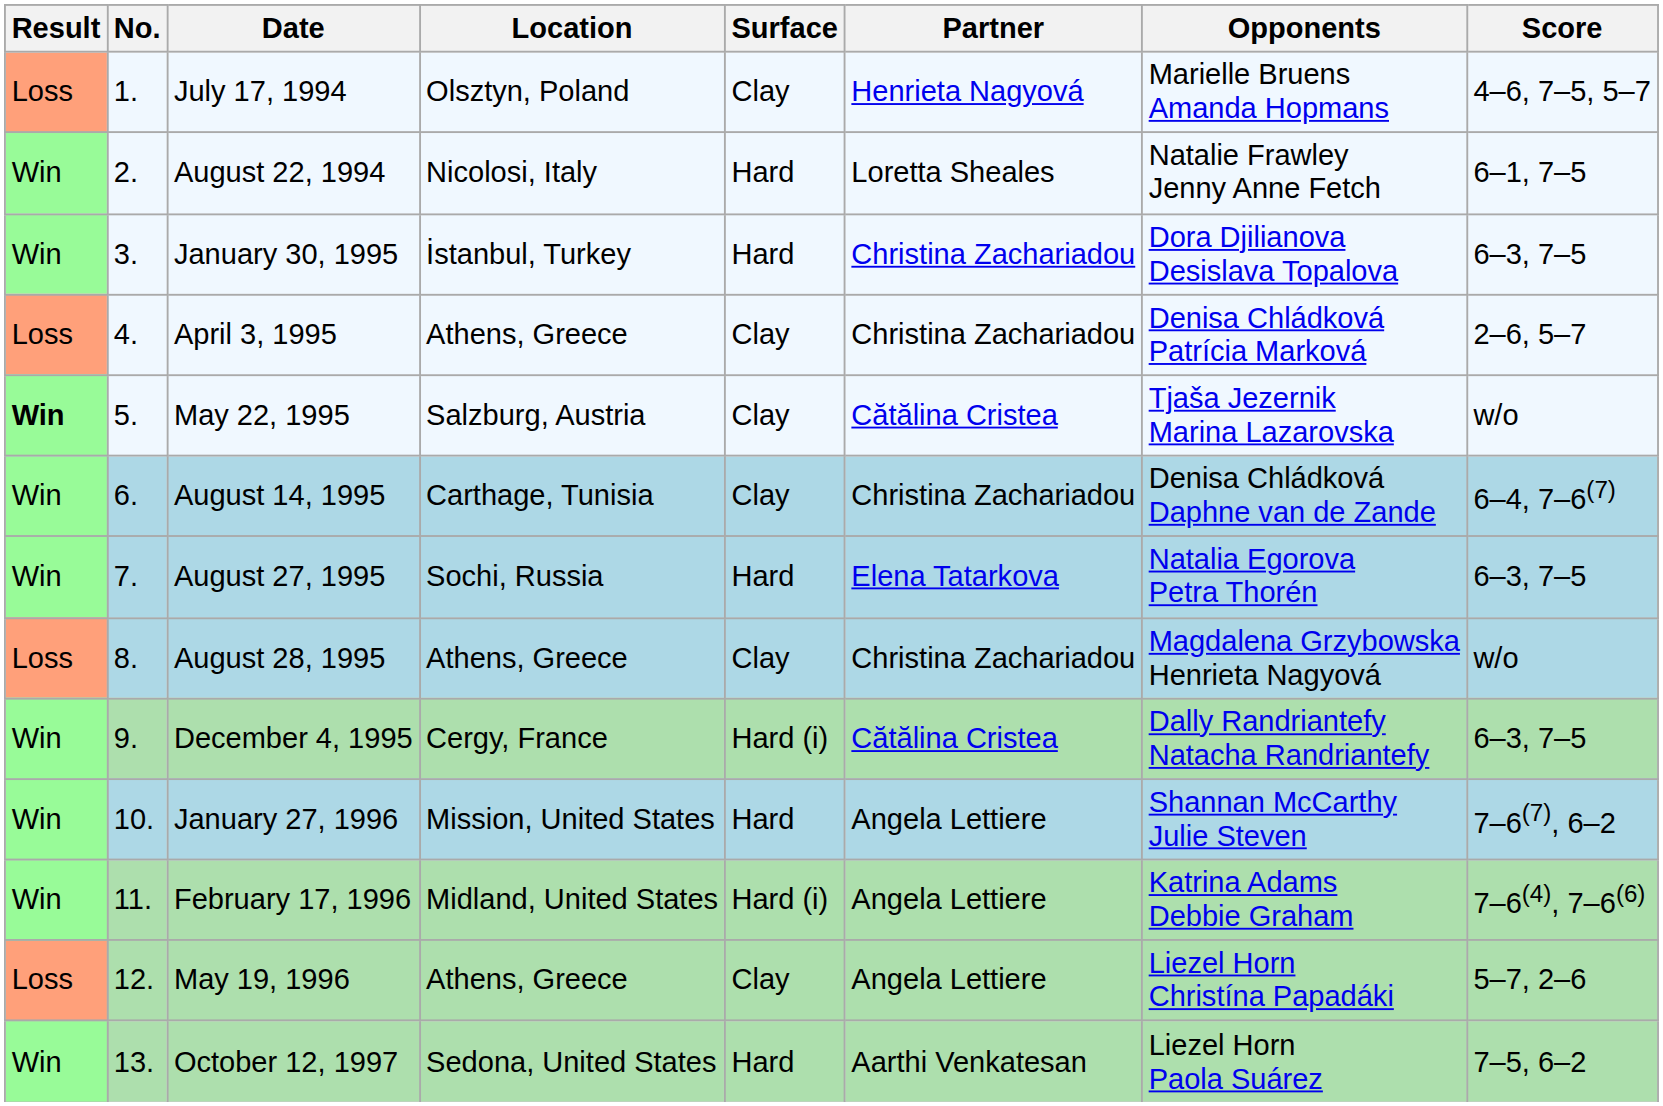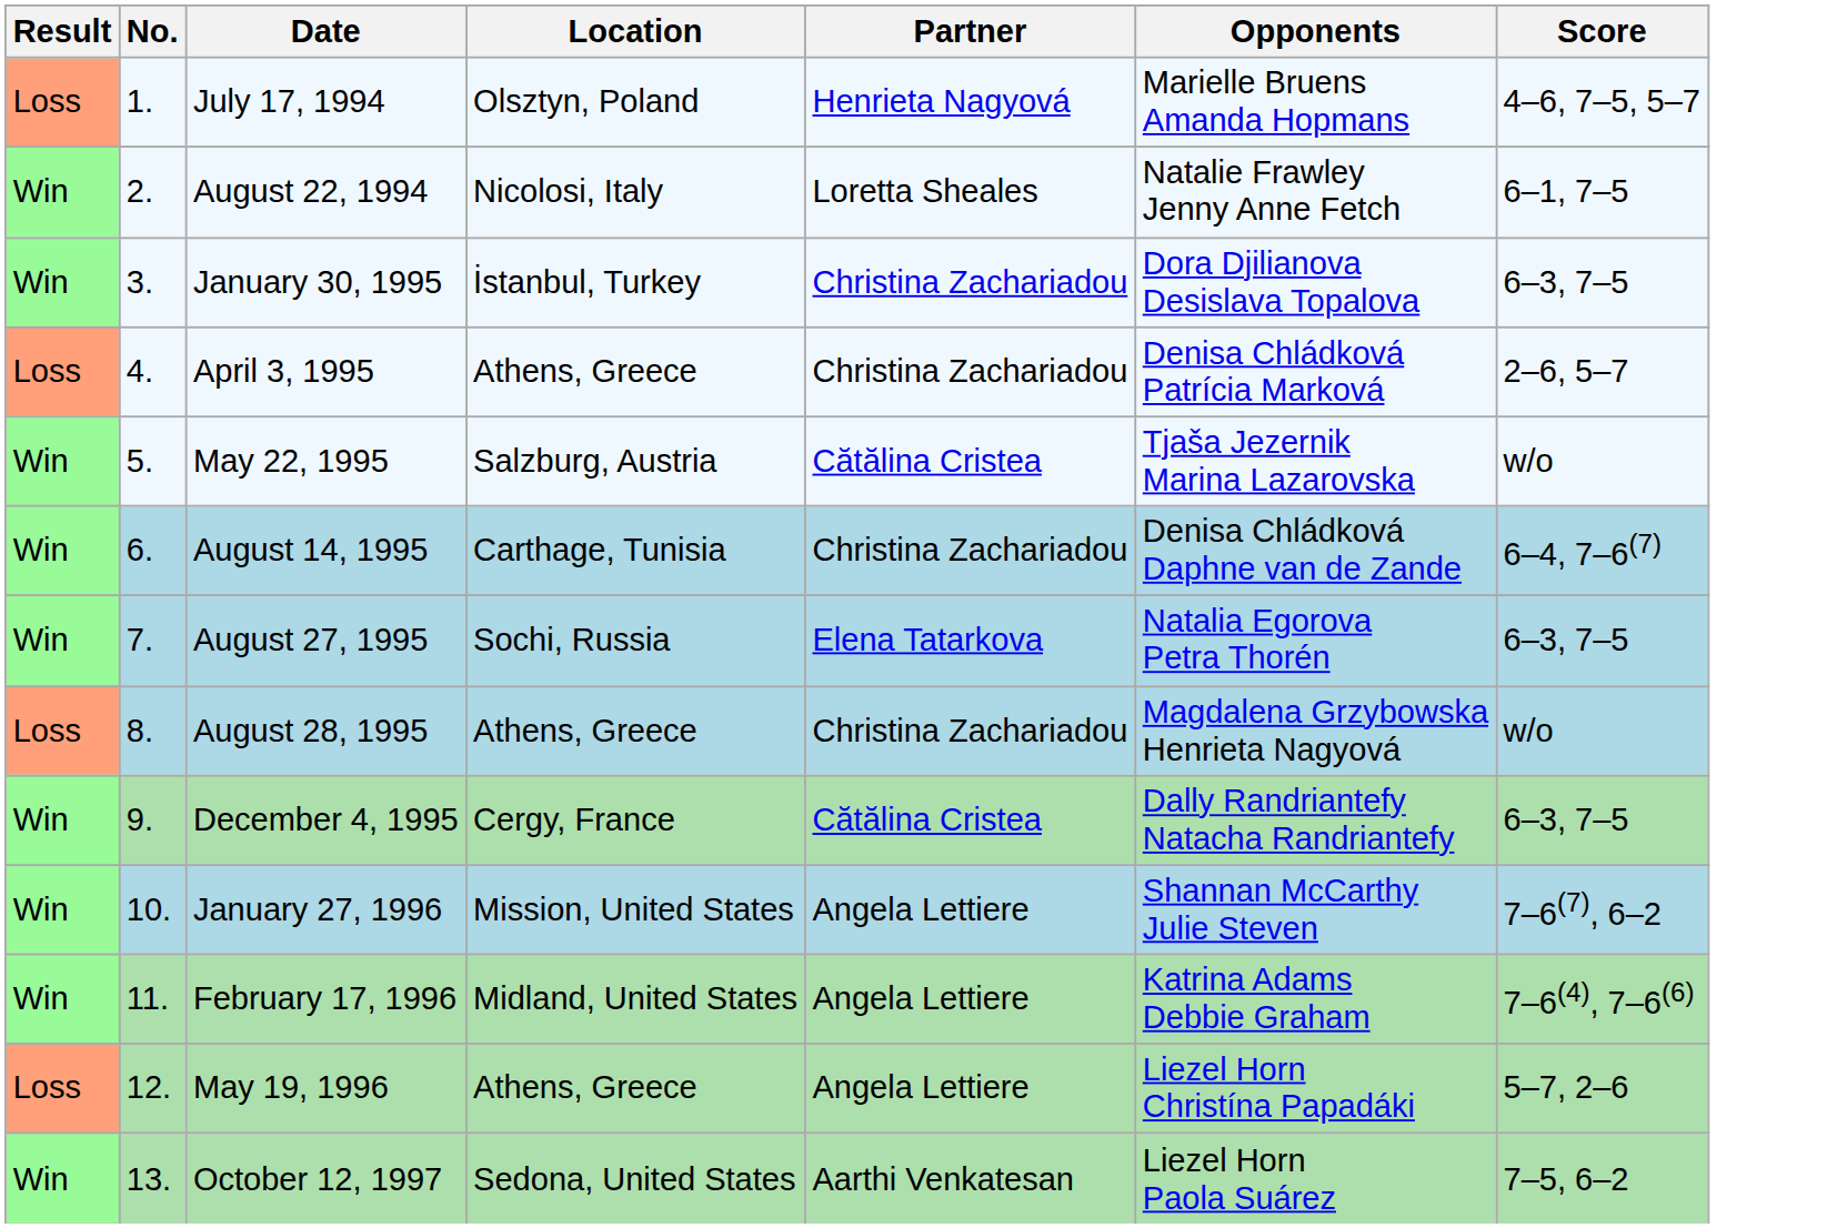- column: Surface | Clay | Hard | Hard | Clay | Clay | Clay | Hard | Clay | Hard (i) | Hard | Hard (i) | Clay | Hard
May 22, 1995 | Result: bold -> normal
